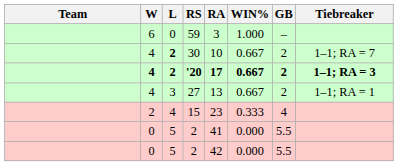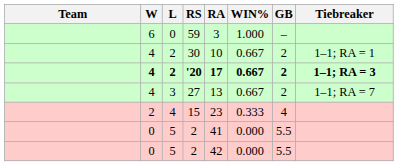30 | L: bold -> normal
30 | Tiebreaker: 1–1; RA = 7 -> 1–1; RA = 1
27 | Tiebreaker: 1–1; RA = 1 -> 1–1; RA = 7
